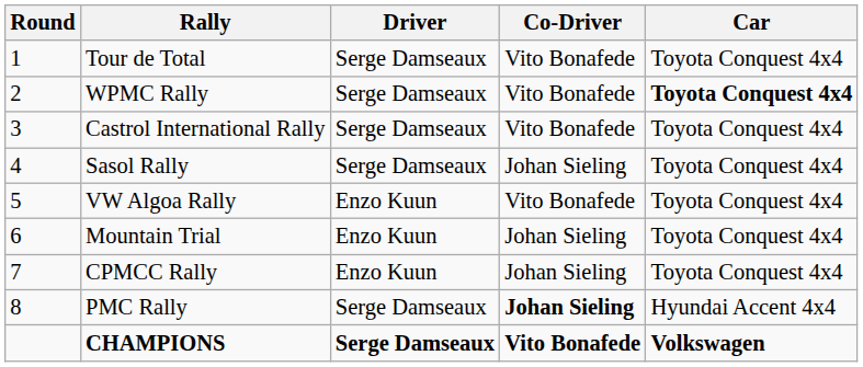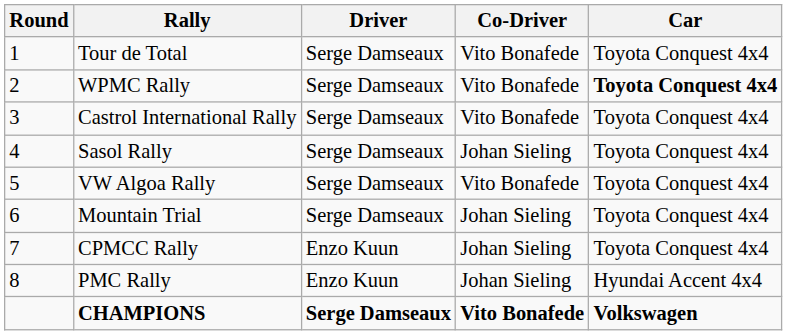VW Algoa Rally | Driver: Enzo Kuun -> Serge Damseaux
Mountain Trial | Driver: Enzo Kuun -> Serge Damseaux
PMC Rally | Driver: Serge Damseaux -> Enzo Kuun
PMC Rally | Co-Driver: bold -> normal
